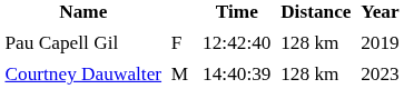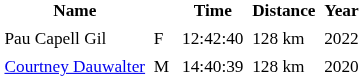Pau Capell Gil | Year: 2019 -> 2022
Courtney Dauwalter | Year: 2023 -> 2020
